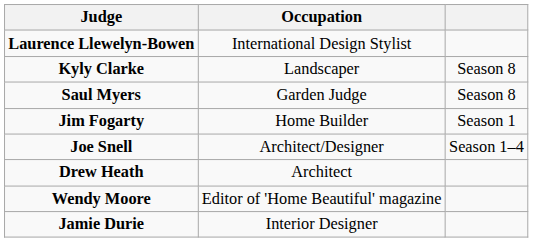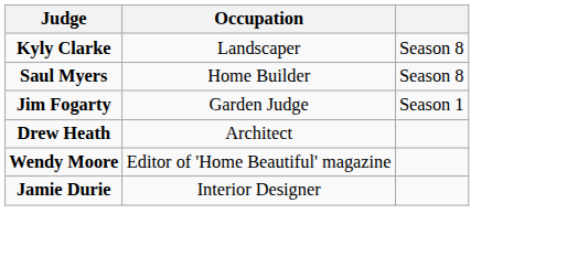- row: Laurence Llewelyn-Bowen | International Design Stylist
Saul Myers | Occupation: Garden Judge -> Home Builder
Jim Fogarty | Occupation: Home Builder -> Garden Judge
- row: Joe Snell | Architect/Designer | Season 1–4
